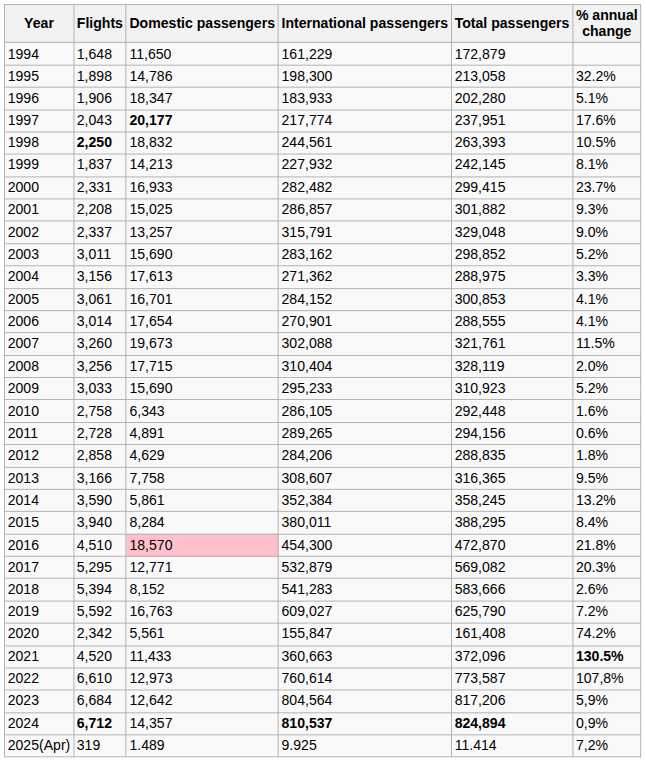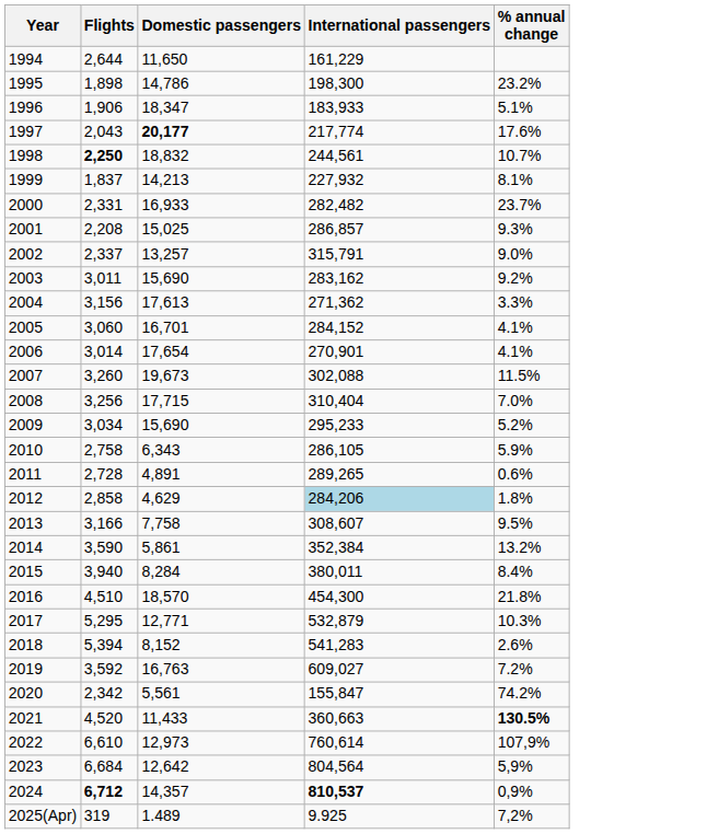- column: Total passengers | 172,879 | 213,058 | 202,280 | 237,951 | 263,393 | 242,145 | 299,415 | 301,882 | 329,048 | 298,852 | 288,975 | 300,853 | 288,555 | 321,761 | 328,119 | 310,923 | 292,448 | 294,156 | 288,835 | 316,365 | 358,245 | 388,295 | 472,870 | 569,082 | 583,666 | 625,790 | 161,408 | 372,096 | 773,587 | 817,206 | 824,894 | 11.414
1994 | Flights: 1,648 -> 2,644
1995 | % annual change: 32.2% -> 23.2%
1998 | % annual change: 10.5% -> 10.7%
2003 | % annual change: 5.2% -> 9.2%
2005 | Flights: 3,061 -> 3,060
2008 | % annual change: 2.0% -> 7.0%
2009 | Flights: 3,033 -> 3,034
2010 | % annual change: 1.6% -> 5.9%
2012 | International passengers: no background -> lightblue background
2016 | Domestic passengers: pink background -> no background
2017 | % annual change: 20.3% -> 10.3%
2019 | Flights: 5,592 -> 3,592
2022 | % annual change: 107,8% -> 107,9%
